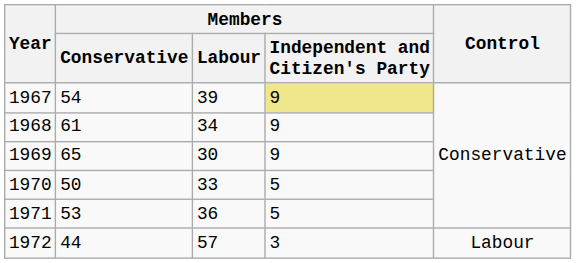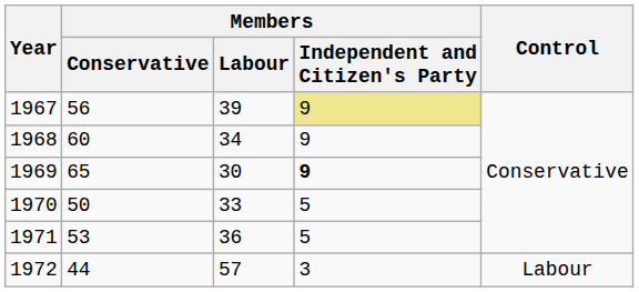1967 | Members / Conservative: 54 -> 56
1968 | Members / Conservative: 61 -> 60
1969 | Members / Independent and Citizen's Party: normal -> bold
